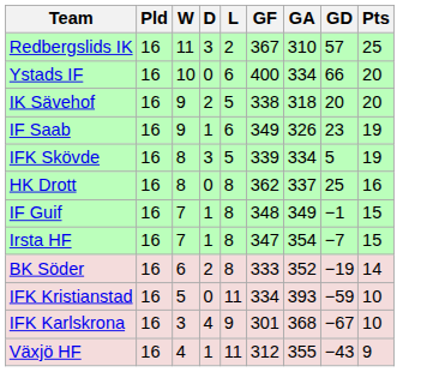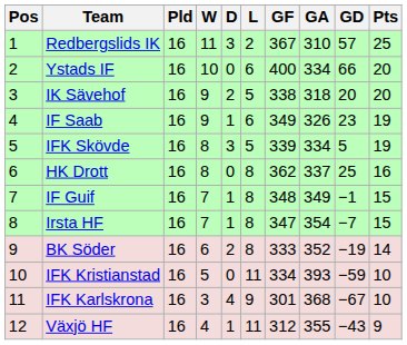+ column: Pos | 1 | 2 | 3 | 4 | 5 | 6 | 7 | 8 | 9 | 10 | 11 | 12
